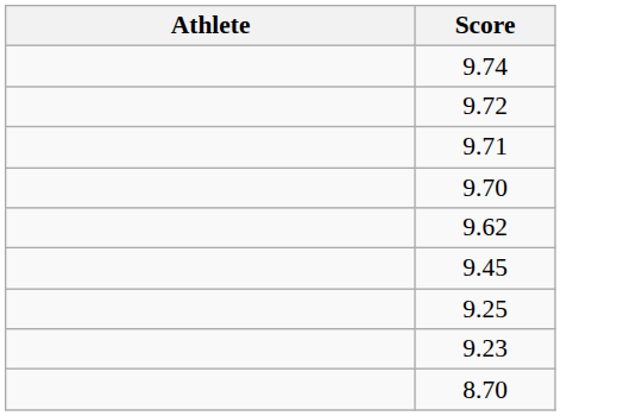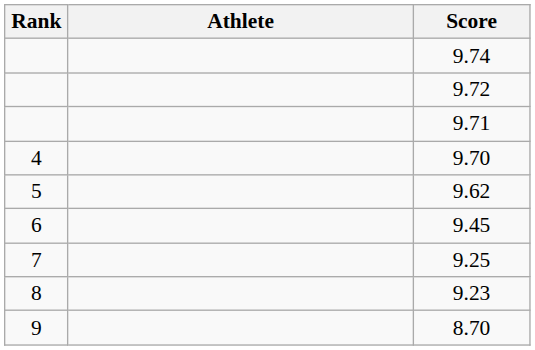+ column: Rank | 4 | 5 | 6 | 7 | 8 | 9
